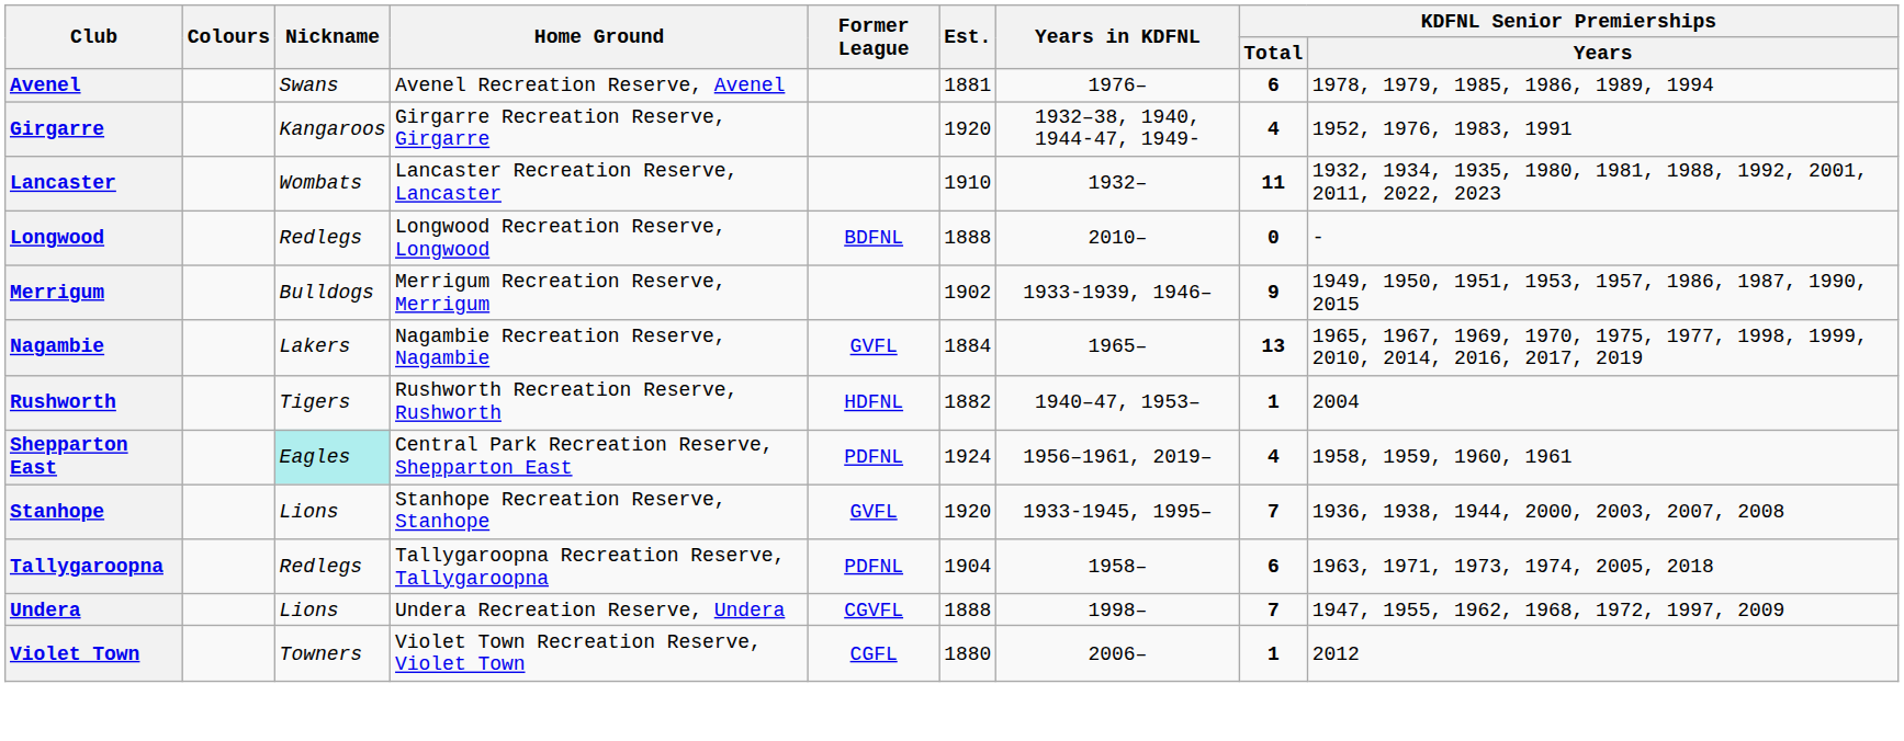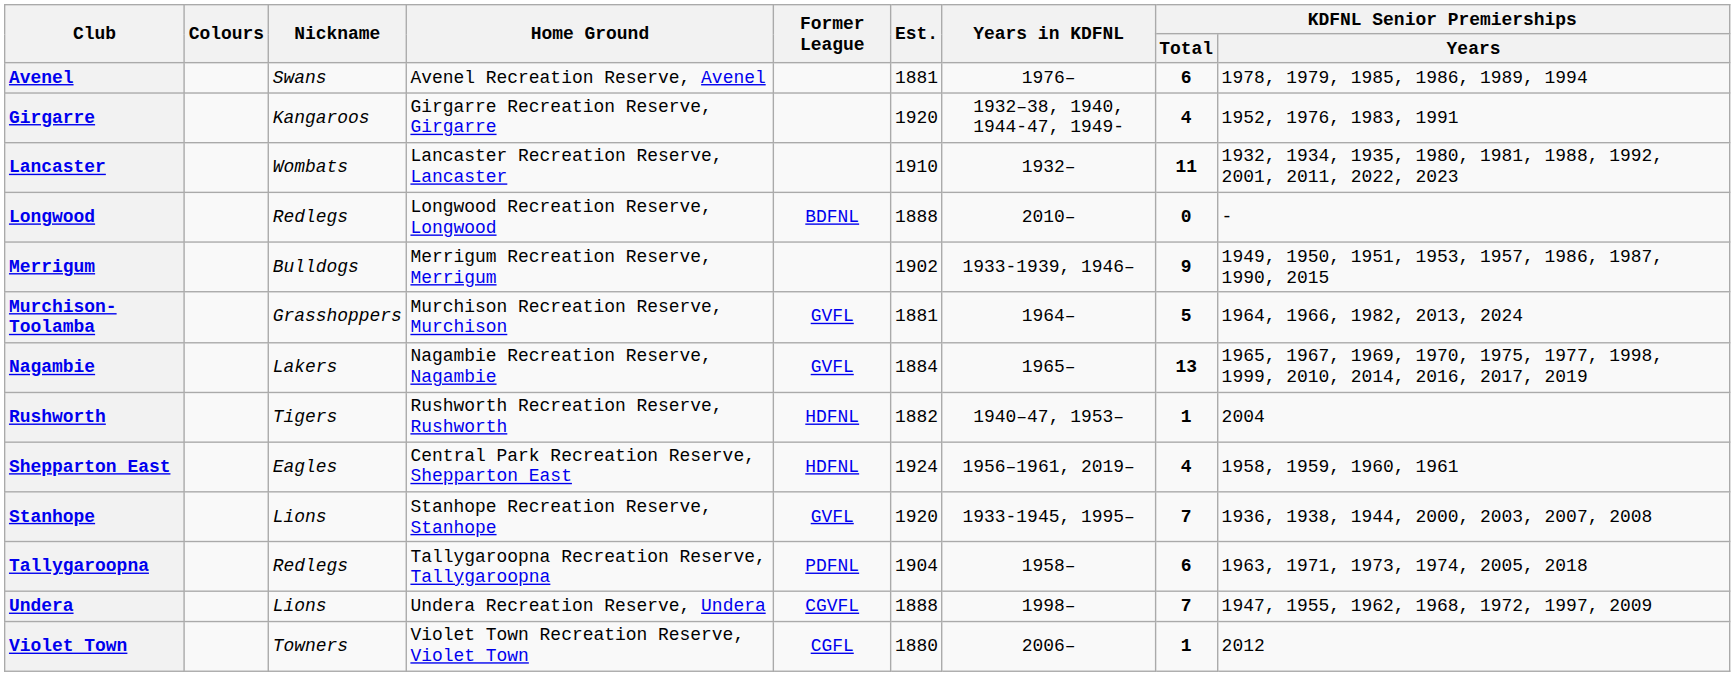+ row: Murchison-Toolamba | Grasshoppers | Murchison Recreation Reserve, Murchison | GVFL | 1881 | 1964– | 5 | 1964, 1966, 1982, 2013, 2024
Shepparton East | Nickname: paleturquoise background -> no background
Shepparton East | Former League: PDFNL -> HDFNL
